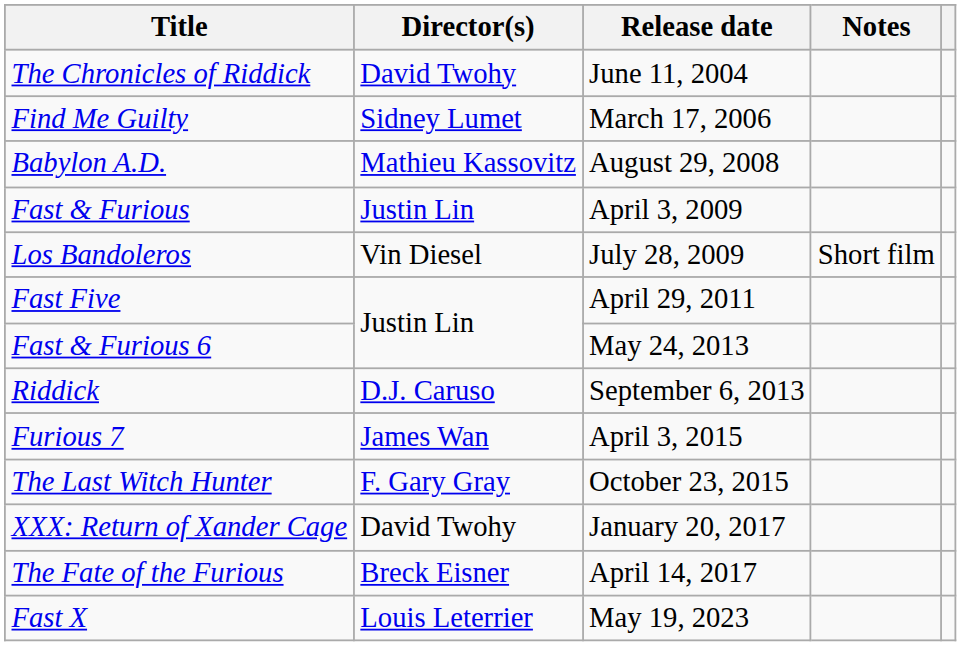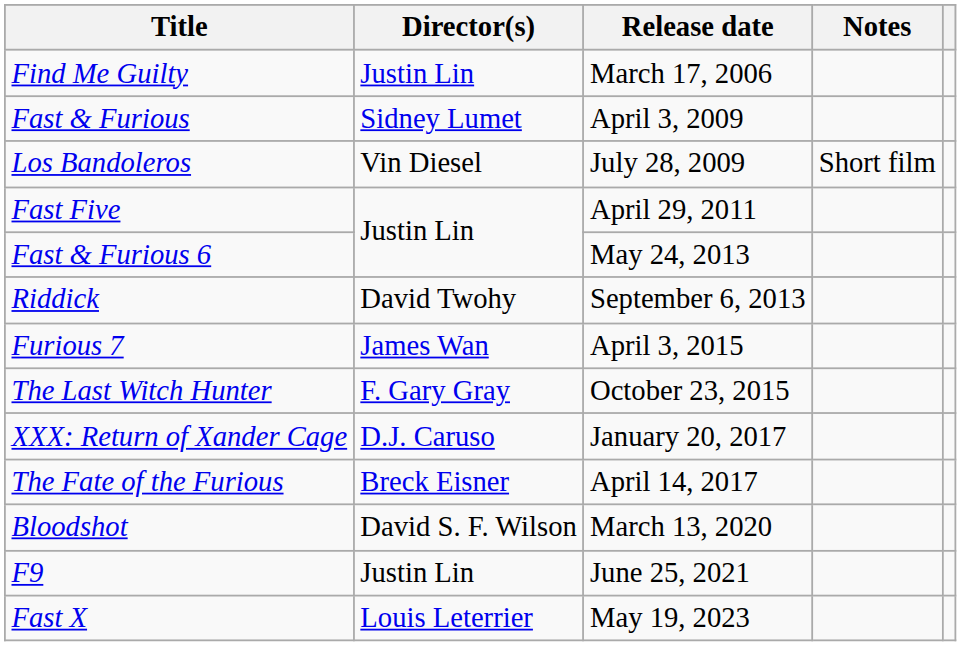- row: The Chronicles of Riddick | David Twohy | June 11, 2004
Find Me Guilty | Director(s): Sidney Lumet -> Justin Lin
- row: Babylon A.D. | Mathieu Kassovitz | August 29, 2008
Fast & Furious | Director(s): Justin Lin -> Sidney Lumet
Riddick | Director(s): D.J. Caruso -> David Twohy
XXX: Return of Xander Cage | Director(s): David Twohy -> D.J. Caruso
+ row: Bloodshot | David S. F. Wilson | March 13, 2020
+ row: F9 | Justin Lin | June 25, 2021
